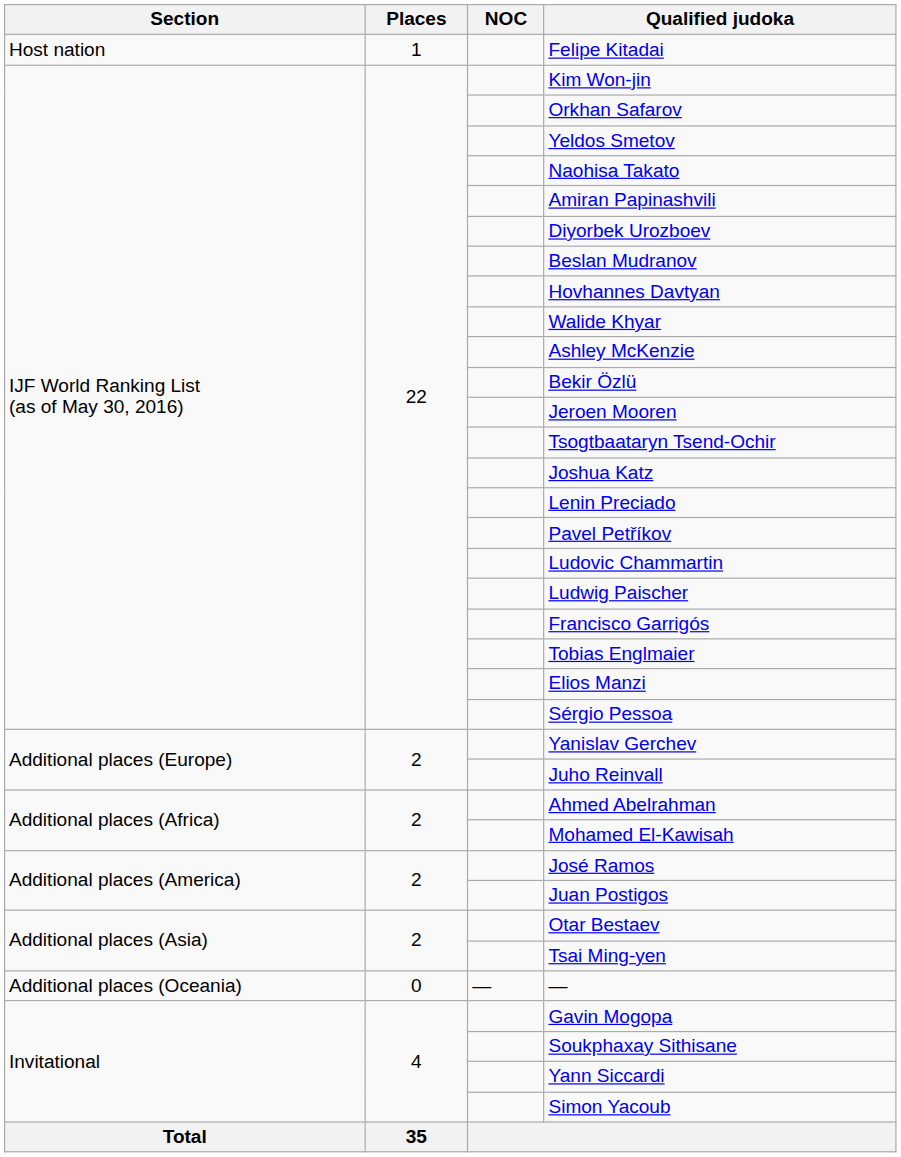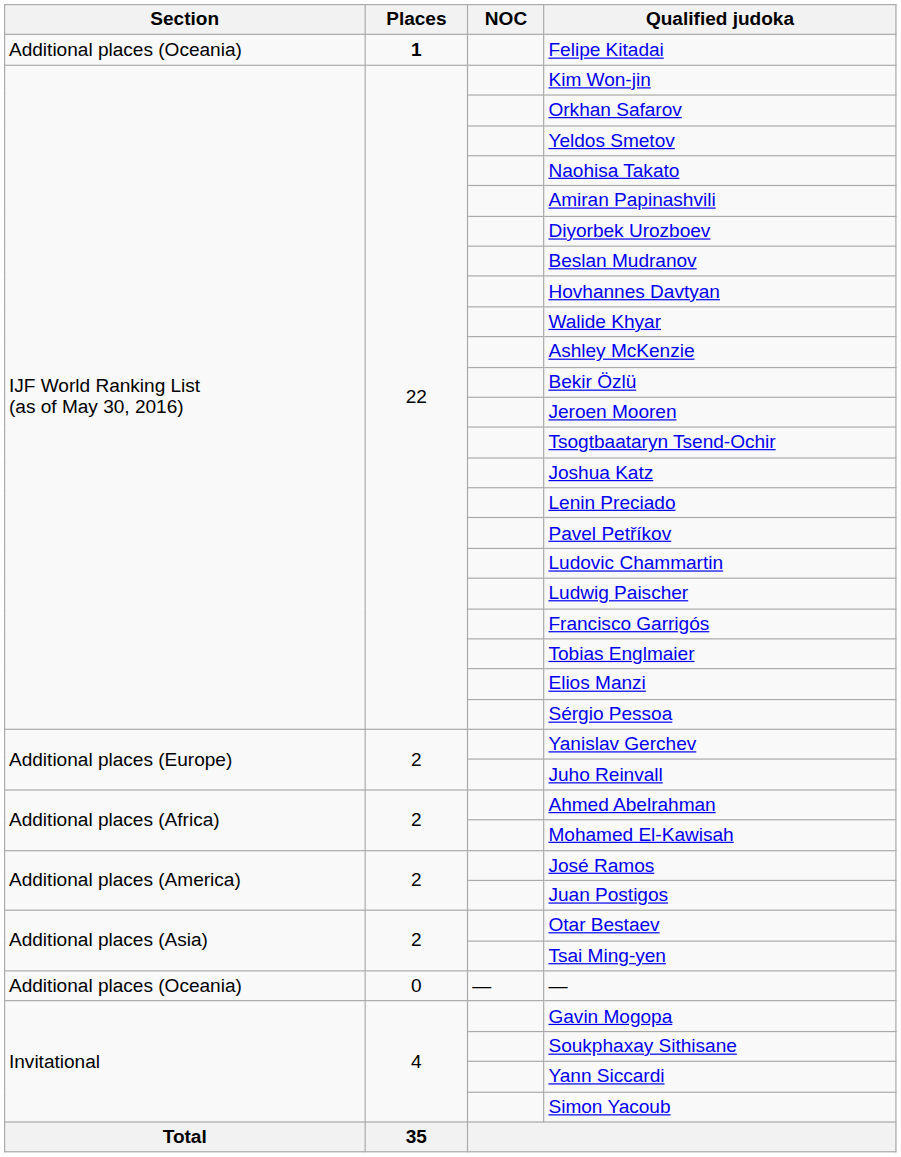Felipe Kitadai | Section: Host nation -> Additional places (Oceania)
Felipe Kitadai | Places: normal -> bold
